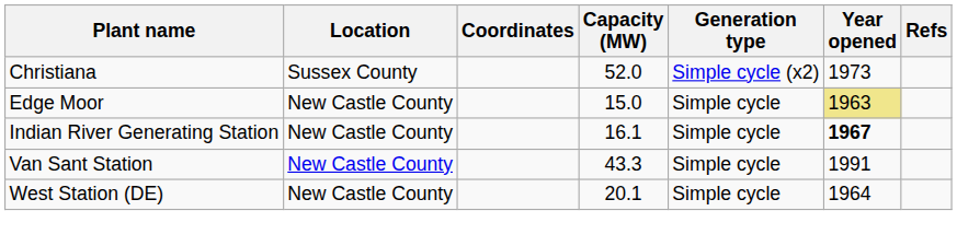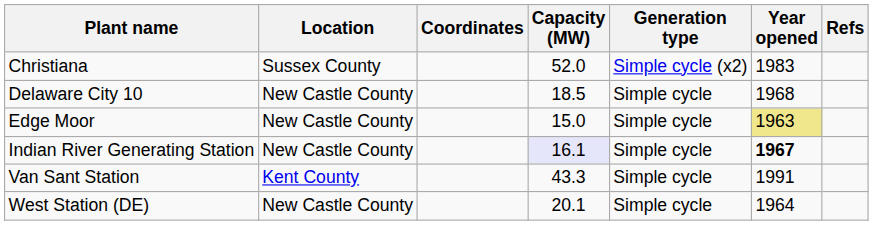Christiana | Year opened: 1973 -> 1983
+ row: Delaware City 10 | New Castle County | 18.5 | Simple cycle | 1968
Indian River Generating Station | Capacity (MW): no background -> lavender background
Van Sant Station | Location: New Castle County -> Kent County
